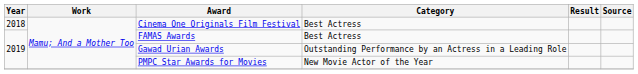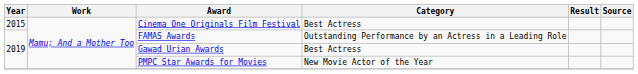Cinema One Originals Film Festival | Year: 2018 -> 2015
FAMAS Awards | Category: Best Actress -> Outstanding Performance by an Actress in a Leading Role
Gawad Urian Awards | Category: Outstanding Performance by an Actress in a Leading Role -> Best Actress
